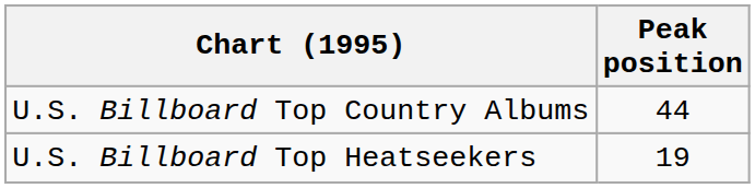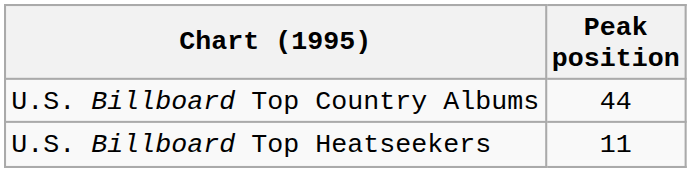U.S. Billboard Top Heatseekers | Peak position: 19 -> 11
